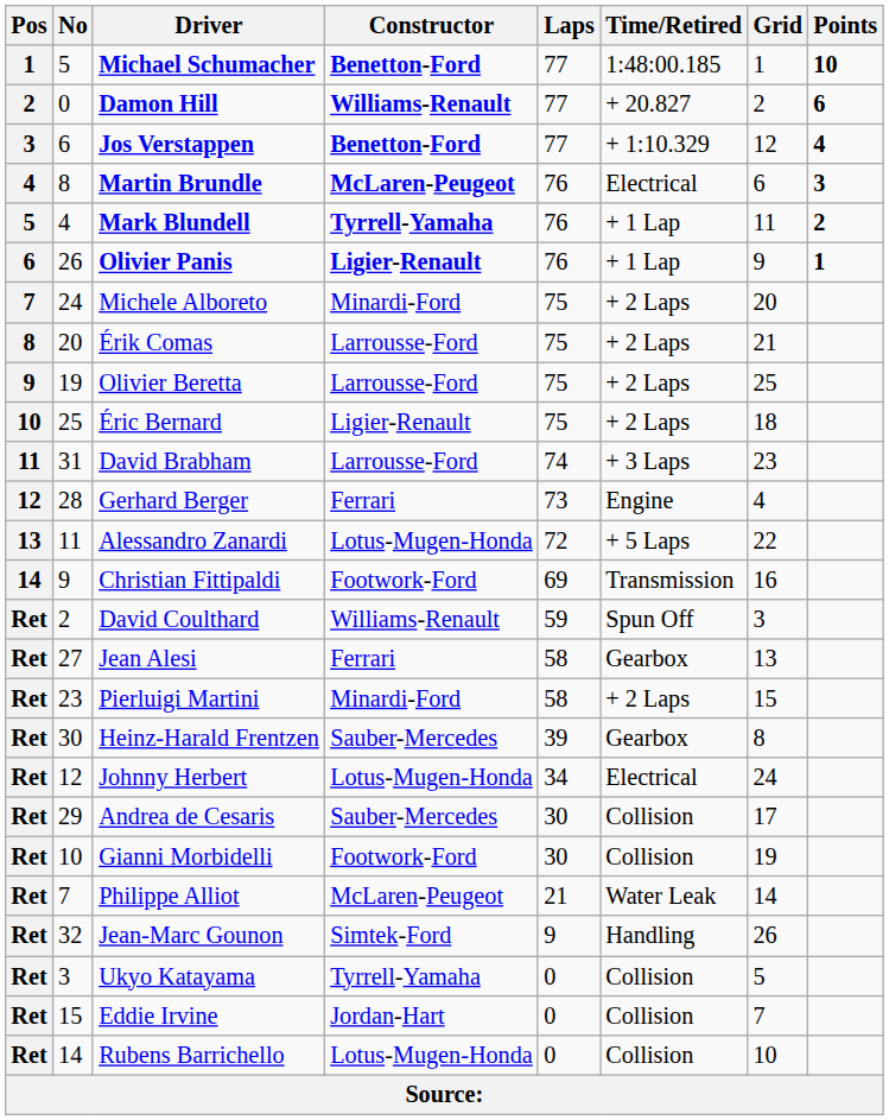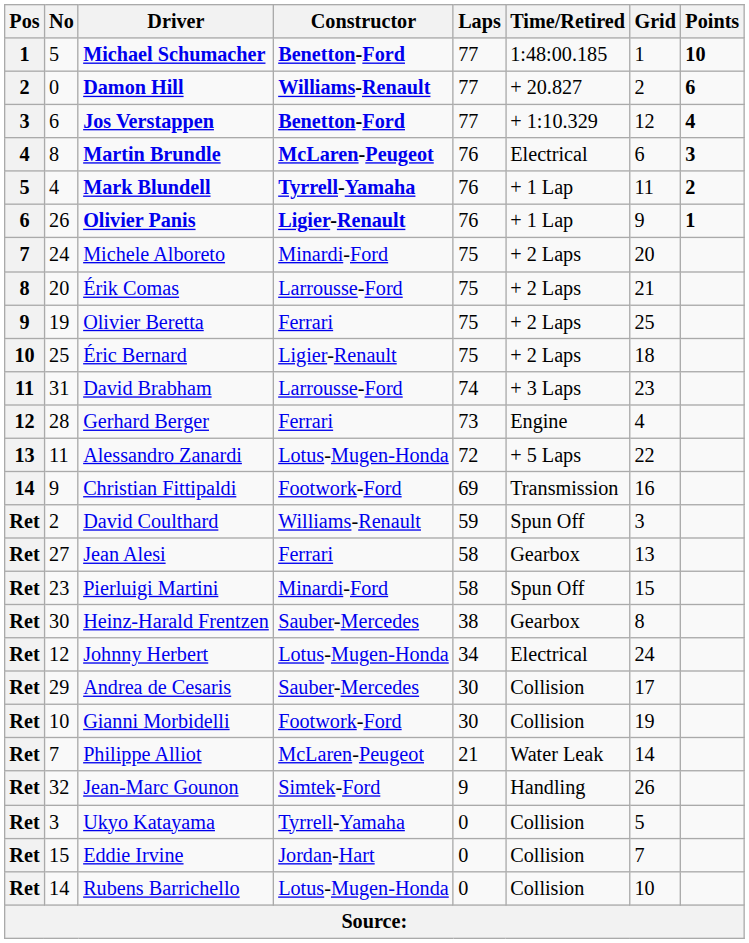Olivier Beretta | Constructor: Larrousse-Ford -> Ferrari
Pierluigi Martini | Time/Retired: + 2 Laps -> Spun Off
Heinz-Harald Frentzen | Laps: 39 -> 38
